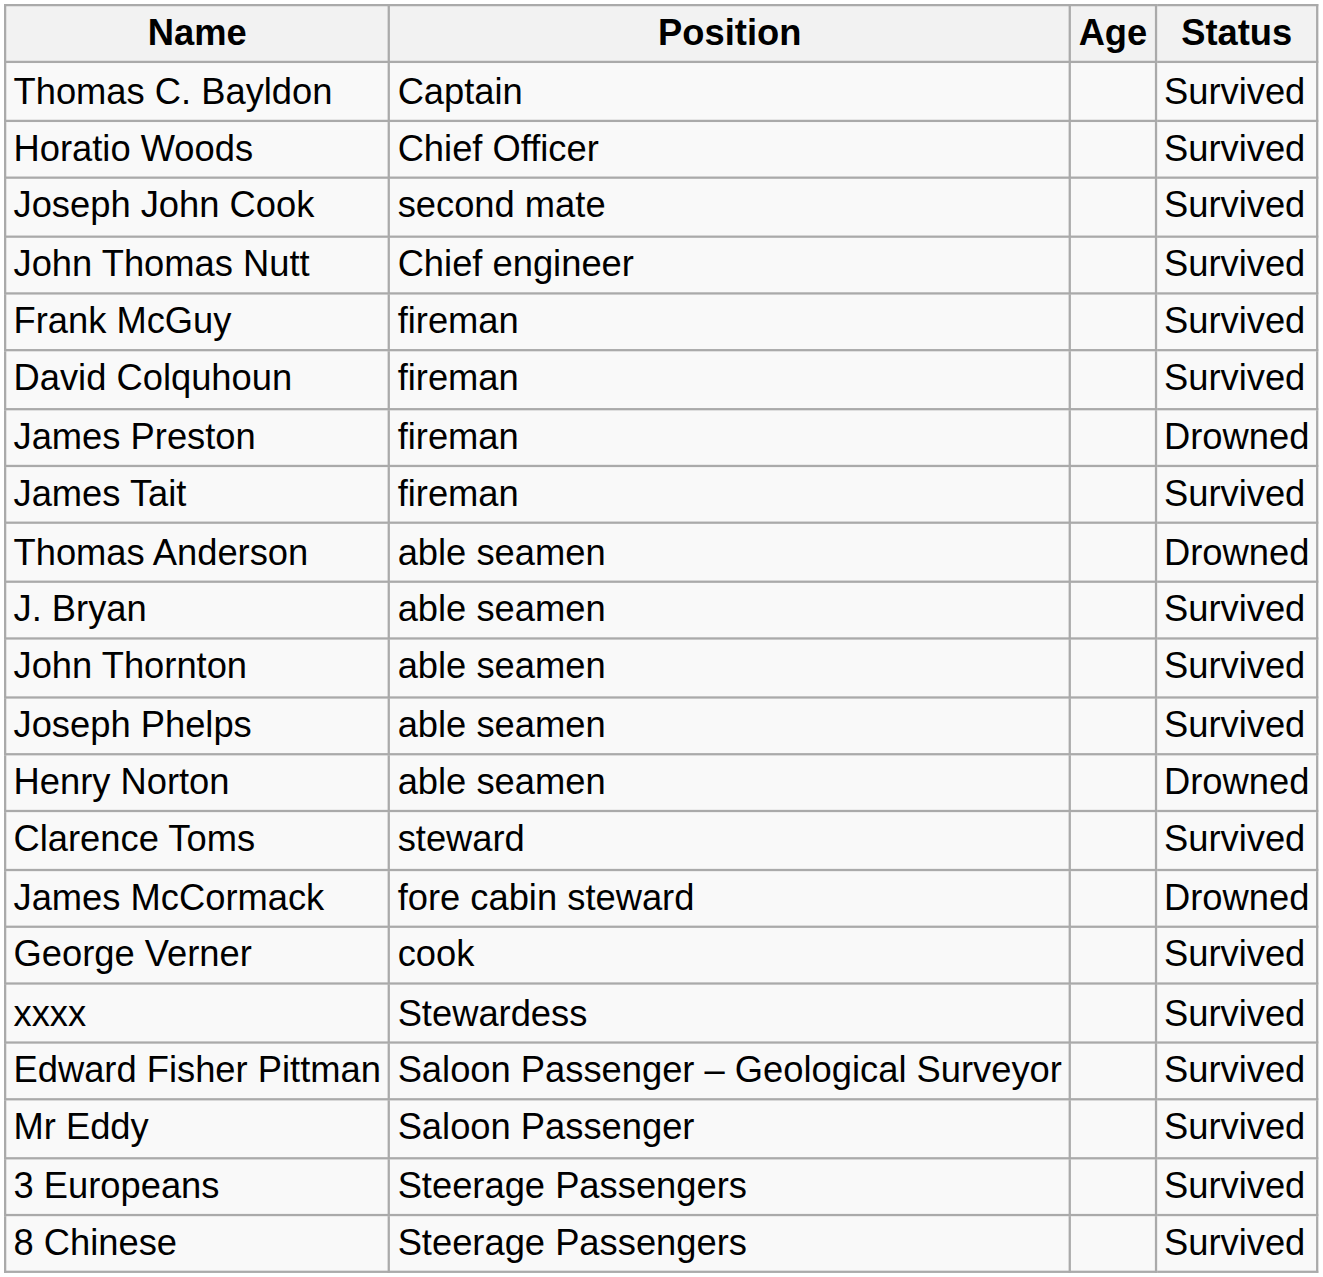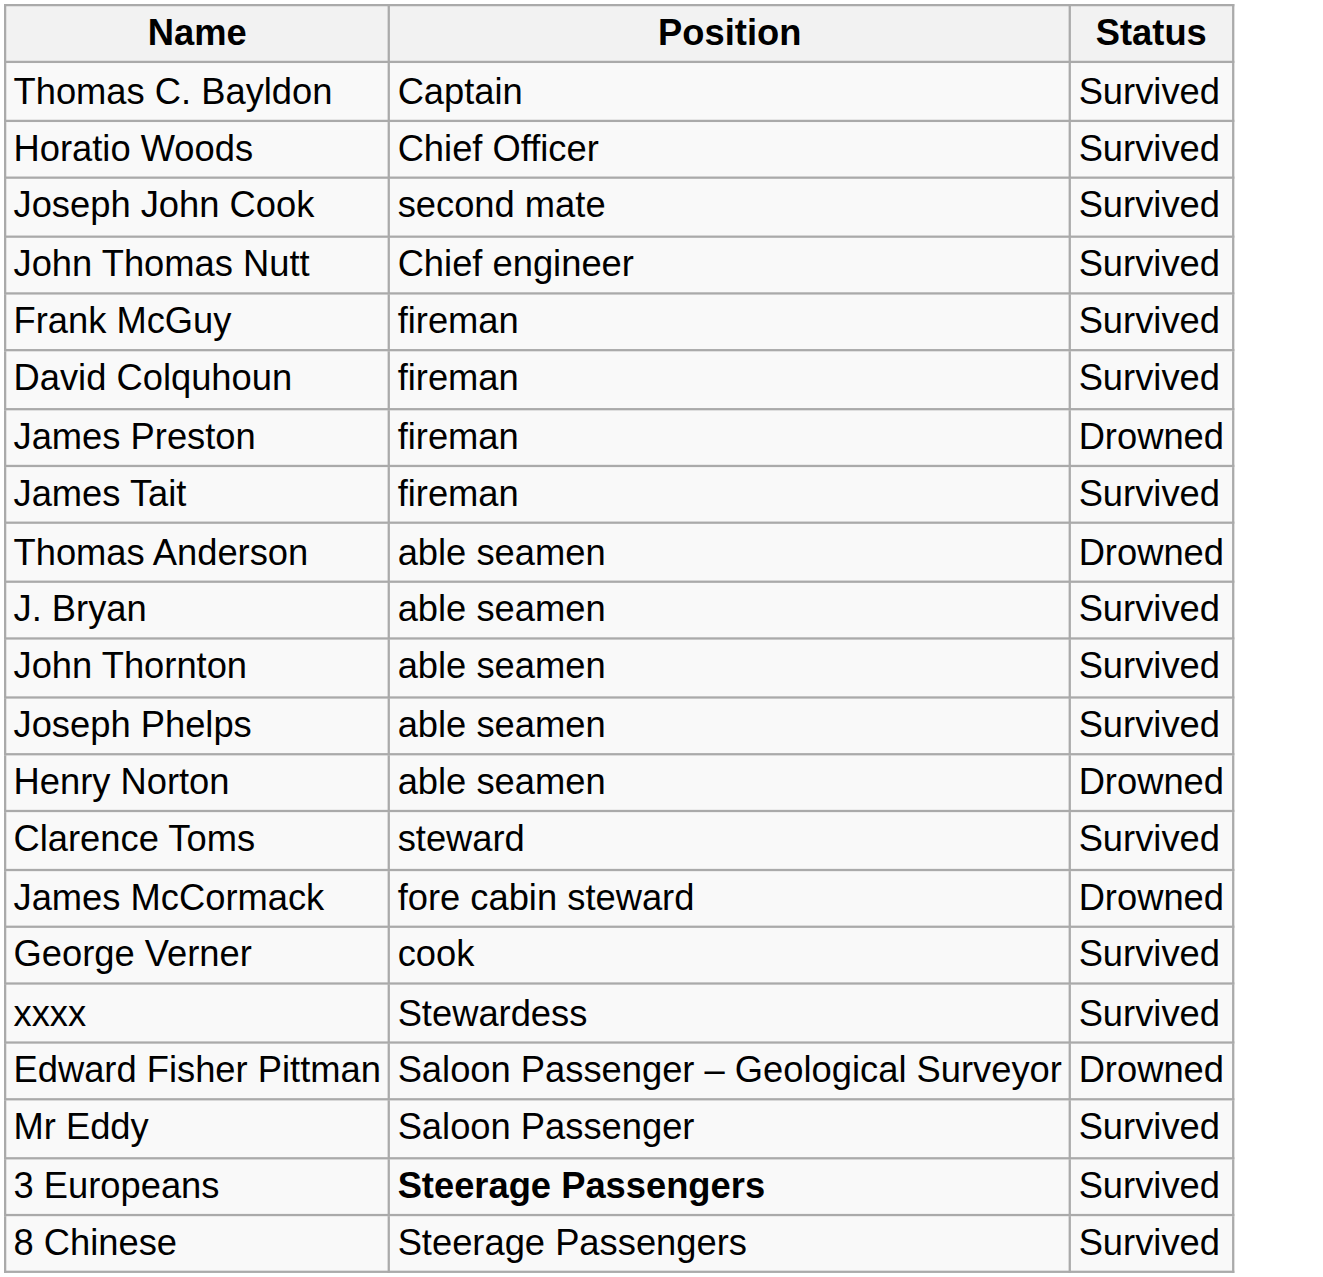- column: Age
Edward Fisher Pittman | Status: Survived -> Drowned
3 Europeans | Position: normal -> bold
